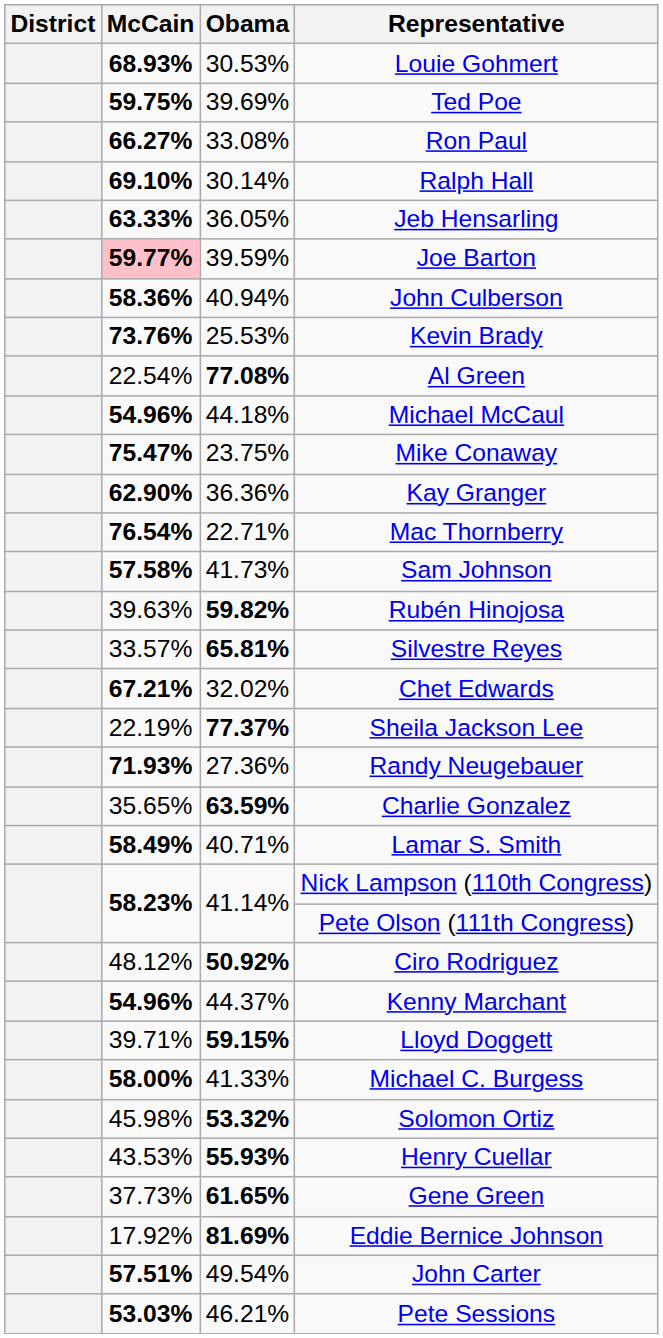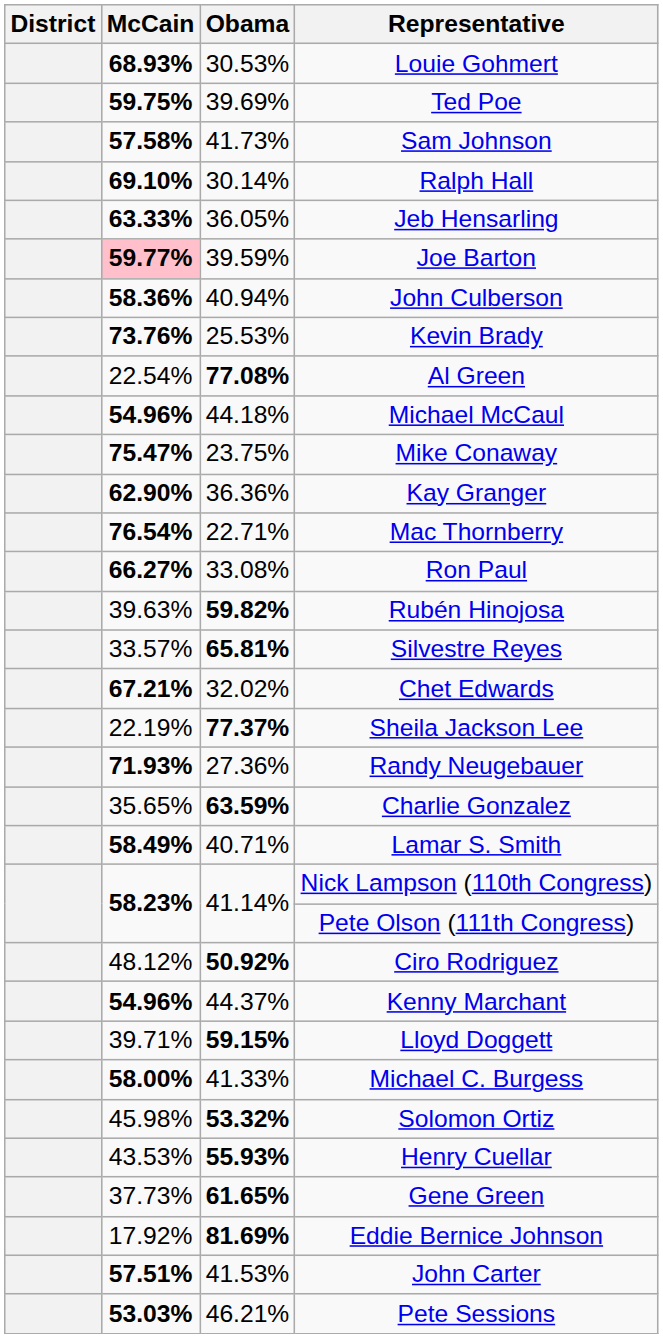rows swapped: Sam Johnson <-> Ron Paul
John Carter | Obama: 49.54% -> 41.53%
